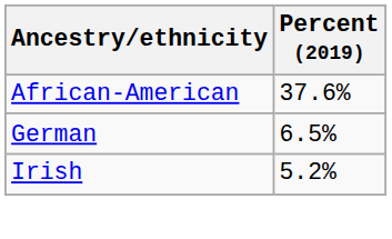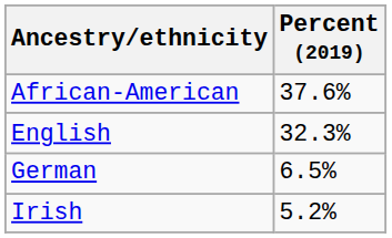+ row: English | 32.3%
